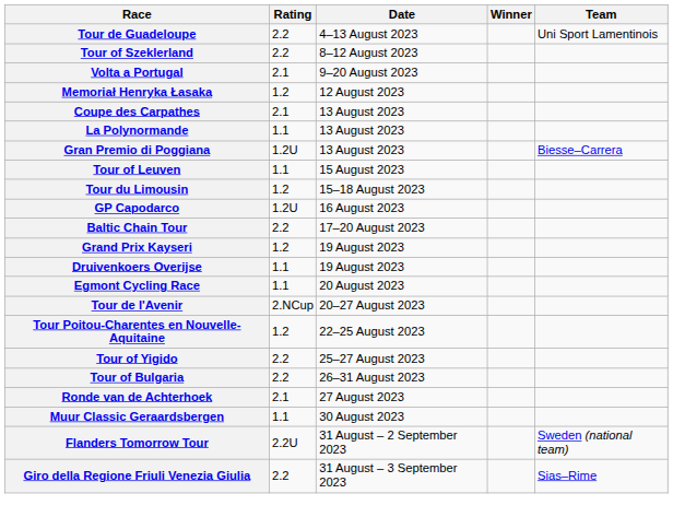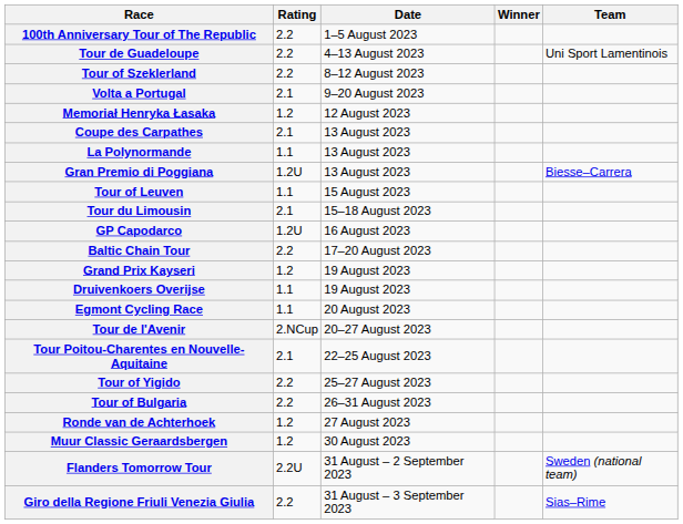+ row: 100th Anniversary Tour of The Republic | 2.2 | 1–5 August 2023
Tour du Limousin | Rating: 1.2 -> 2.1
Tour Poitou-Charentes en Nouvelle-Aquitaine | Rating: 1.2 -> 2.1
Ronde van de Achterhoek | Rating: 2.1 -> 1.2
Muur Classic Geraardsbergen | Rating: 1.1 -> 1.2
